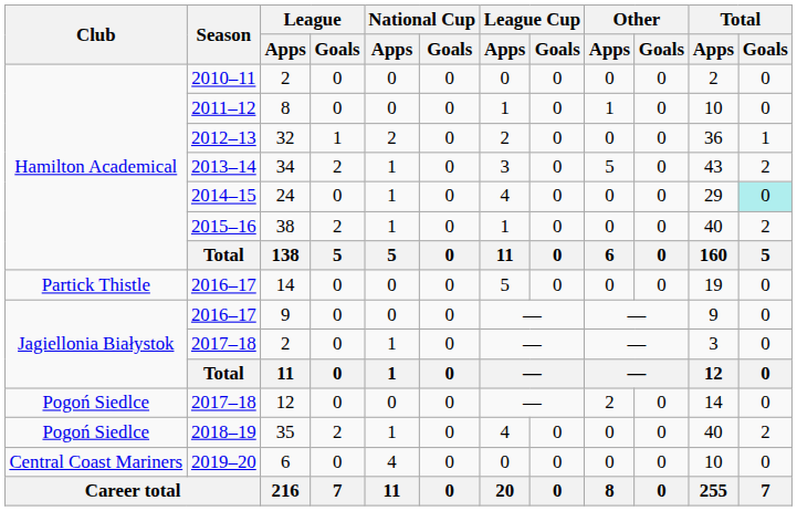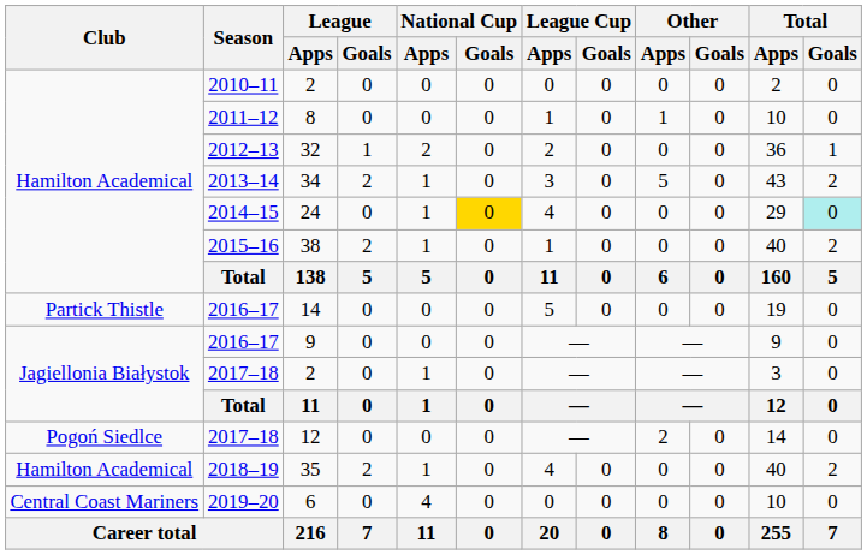24 | National Cup / Goals: no background -> gold background
35 | Club: Pogoń Siedlce -> Hamilton Academical
